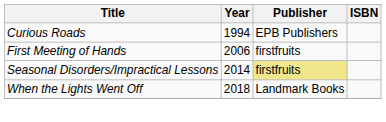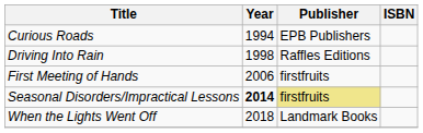+ row: Driving Into Rain | 1998 | Raffles Editions
Seasonal Disorders/Impractical Lessons | Year: normal -> bold
